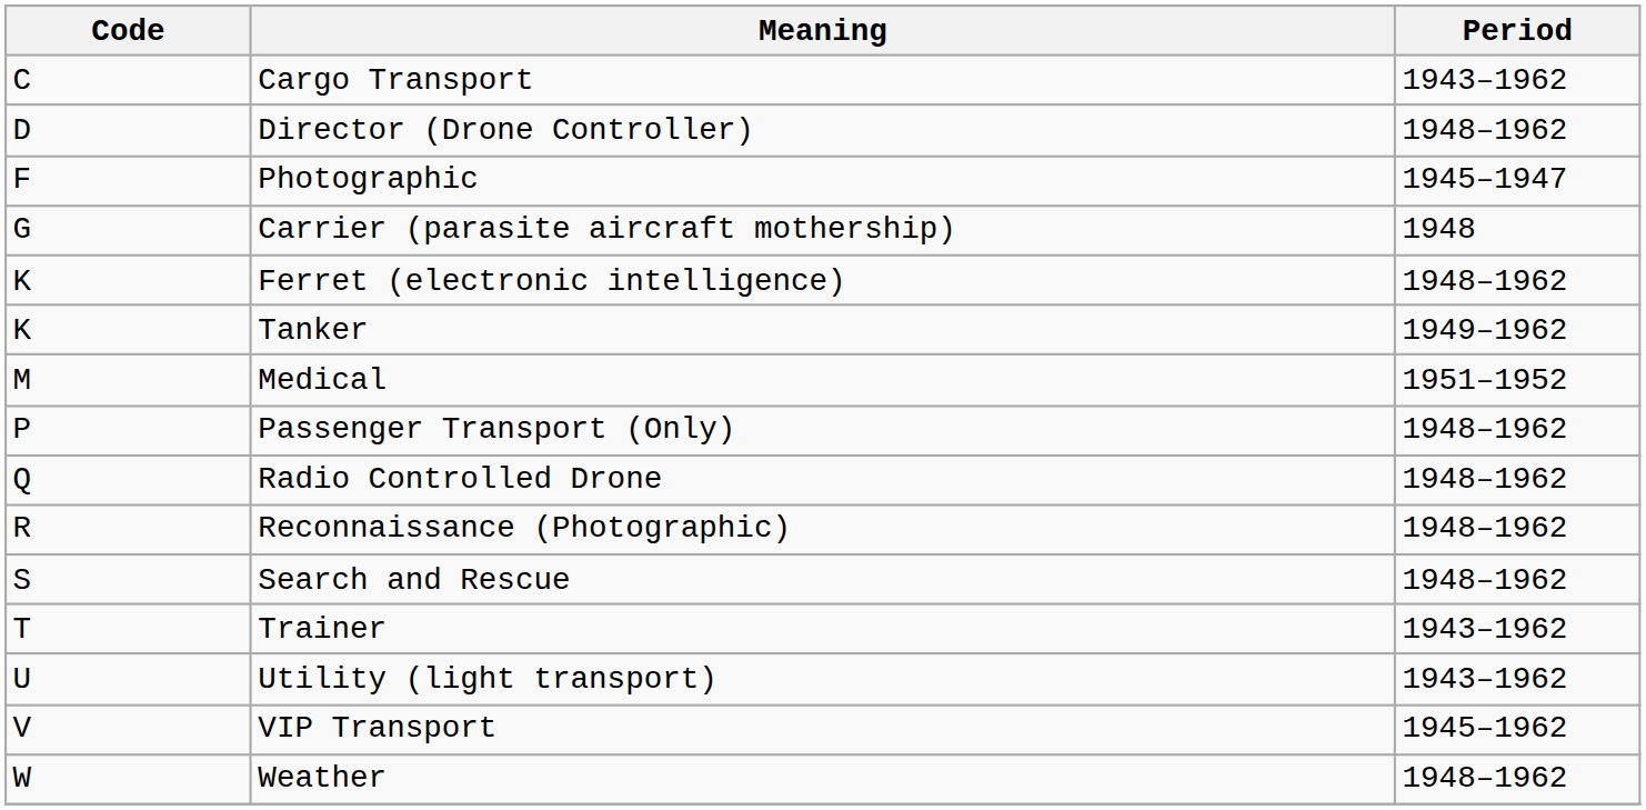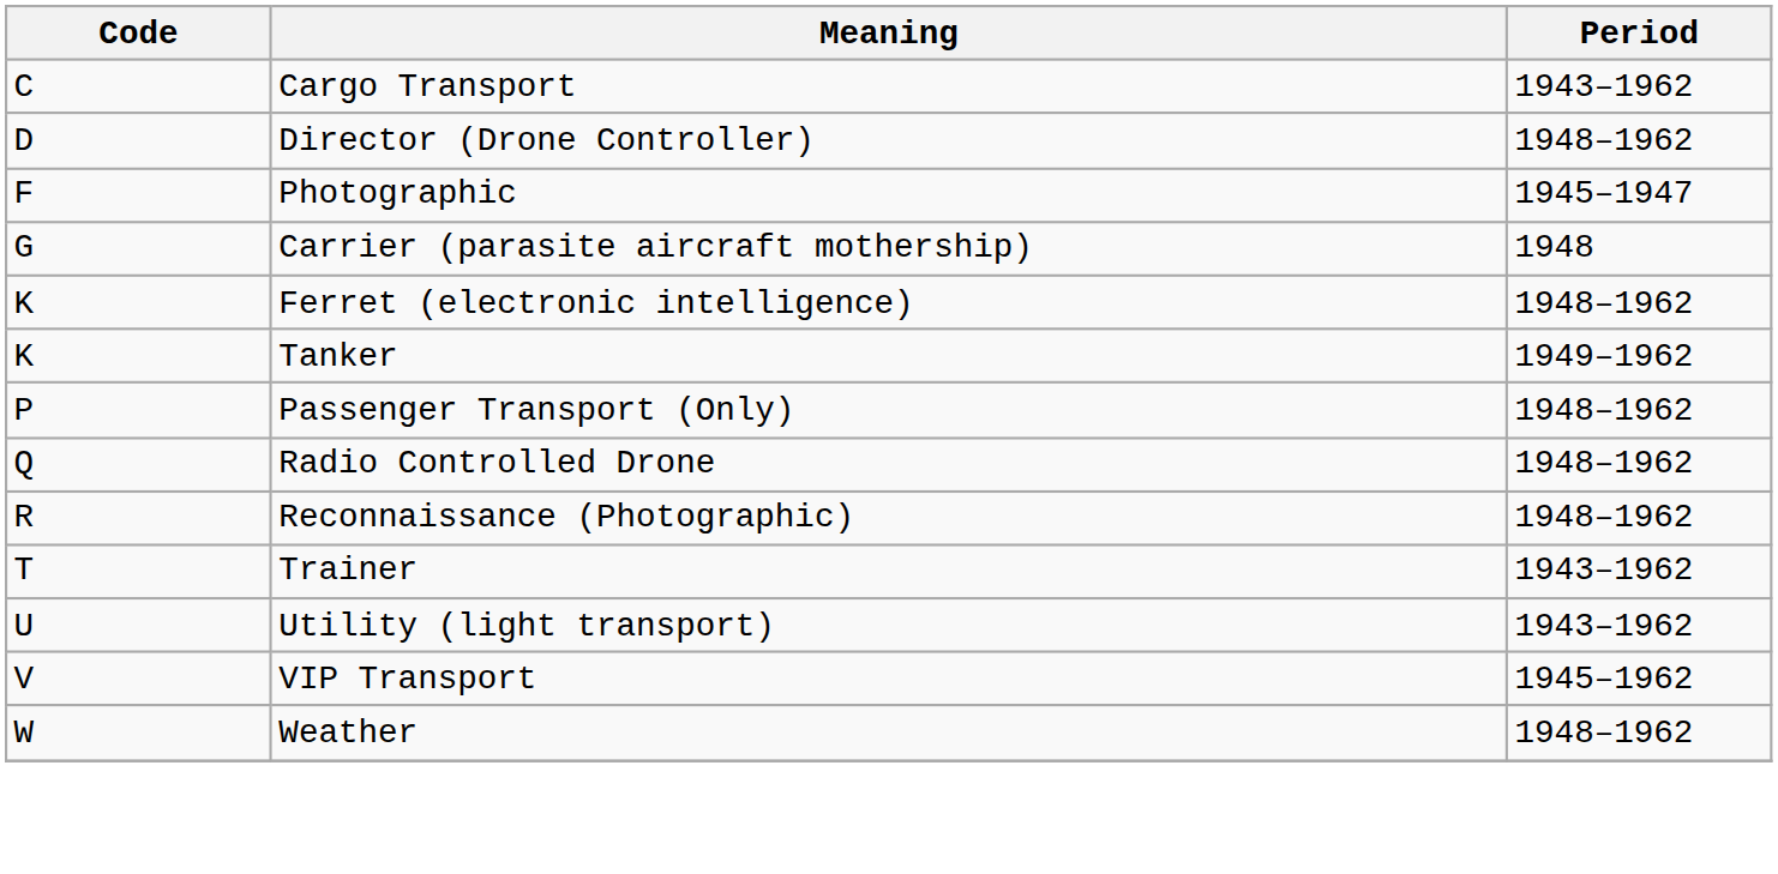- row: M | Medical | 1951–1952
- row: S | Search and Rescue | 1948–1962
